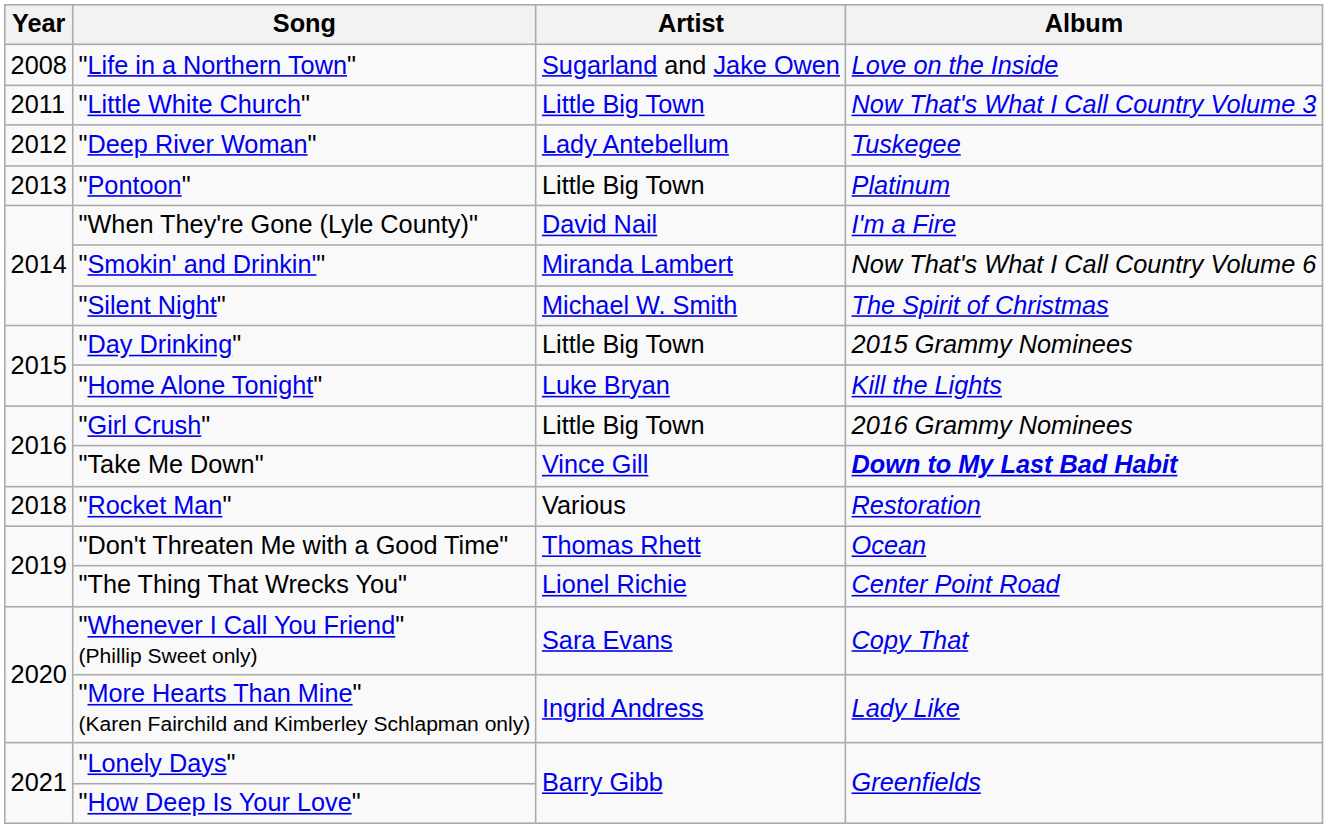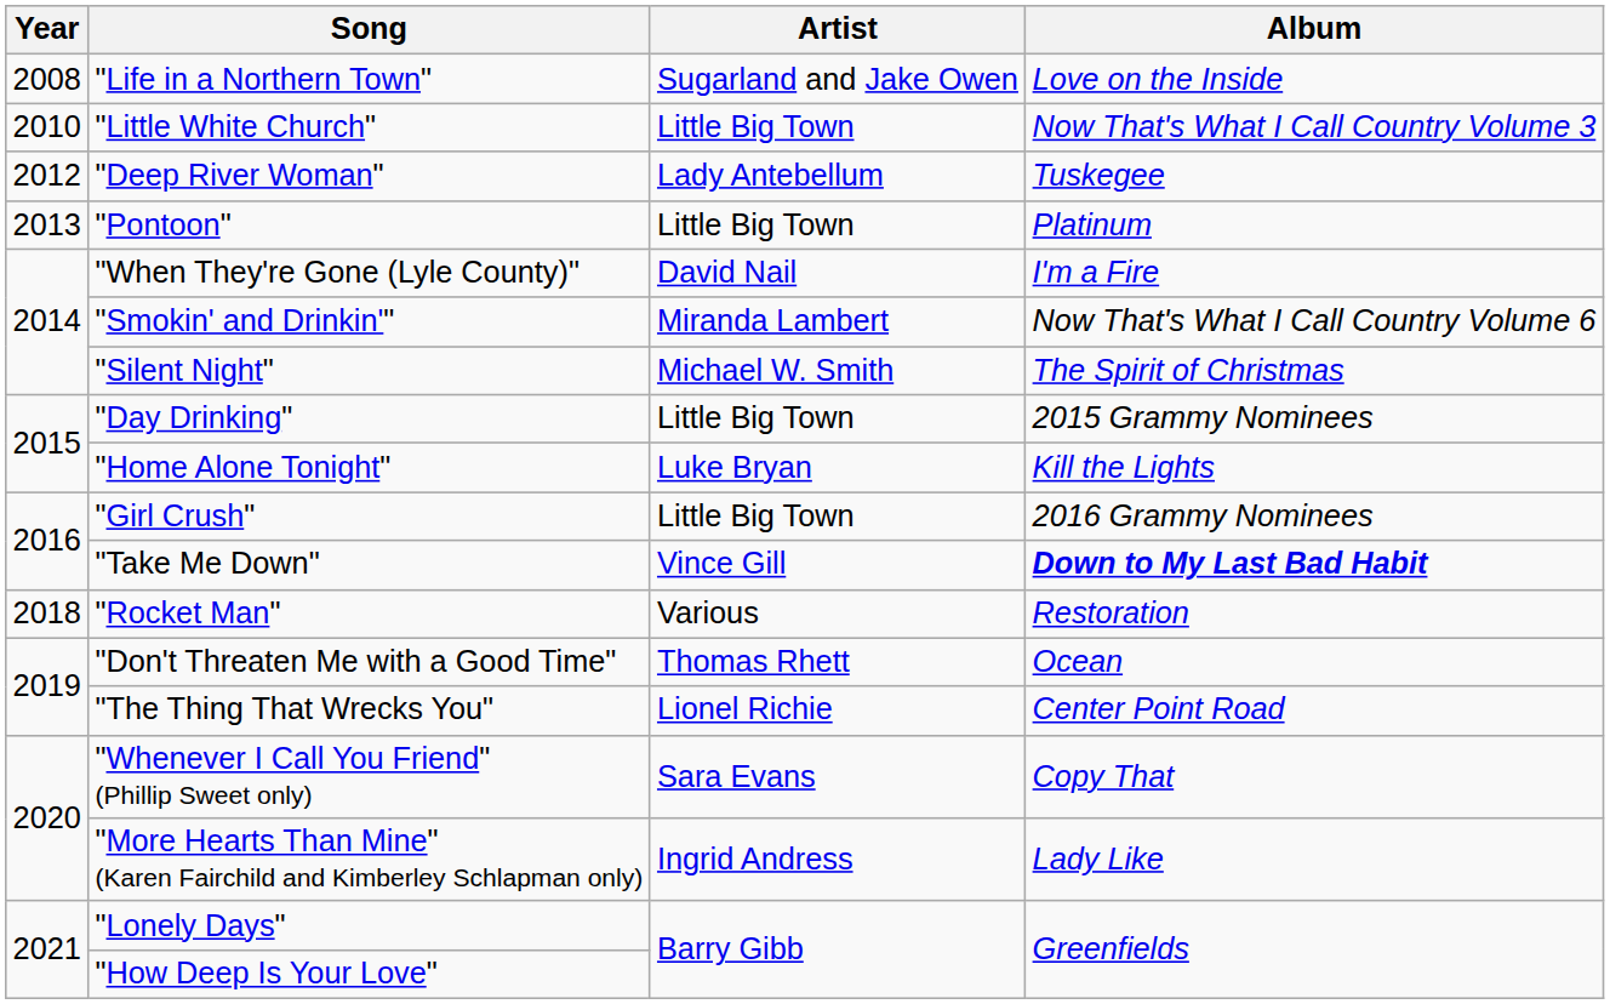"Little White Church" | Year: 2011 -> 2010
